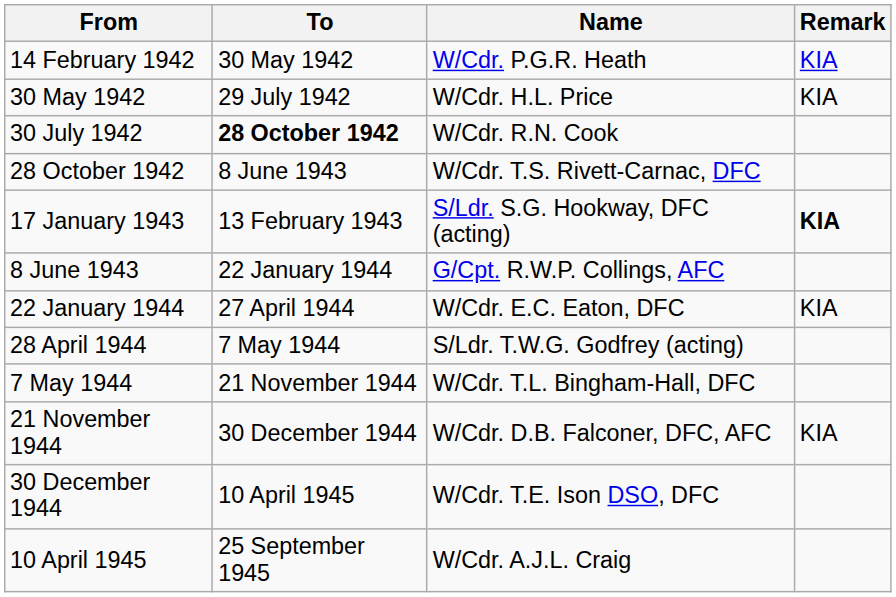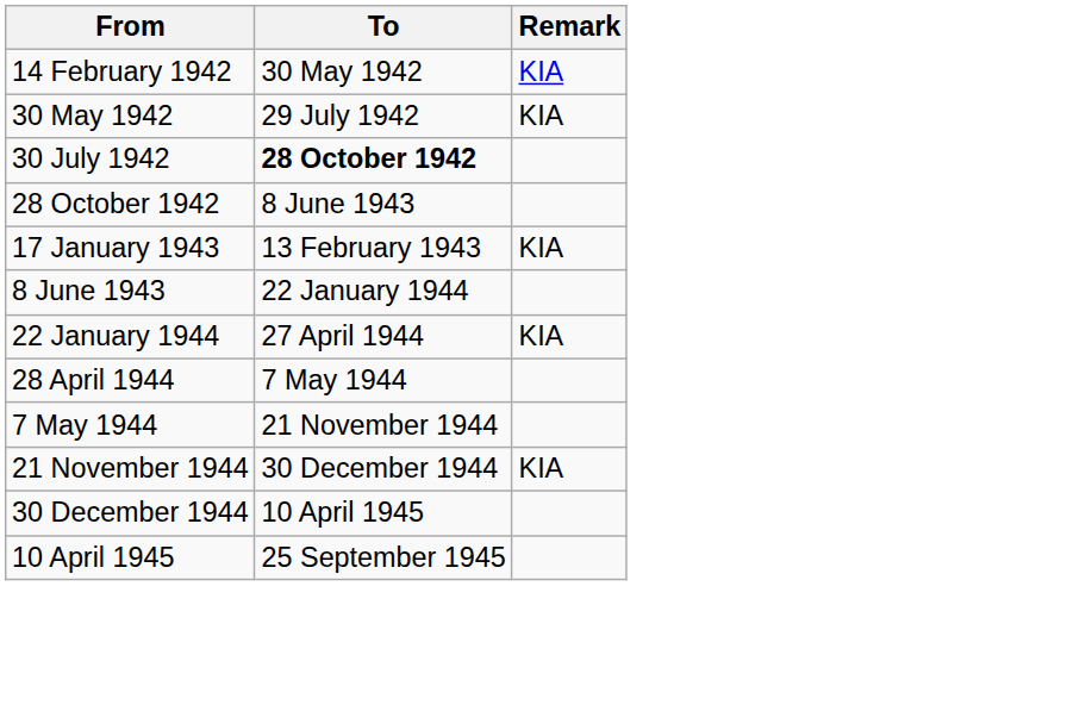- column: Name | W/Cdr. P.G.R. Heath | W/Cdr. H.L. Price | W/Cdr. R.N. Cook | W/Cdr. T.S. Rivett-Carnac, DFC | S/Ldr. S.G. Hookway, DFC (acting) | G/Cpt. R.W.P. Collings, AFC | W/Cdr. E.C. Eaton, DFC | S/Ldr. T.W.G. Godfrey (acting) | W/Cdr. T.L. Bingham-Hall, DFC | W/Cdr. D.B. Falconer, DFC, AFC | W/Cdr. T.E. Ison DSO, DFC | W/Cdr. A.J.L. Craig
17 January 1943 | Remark: bold -> normal
